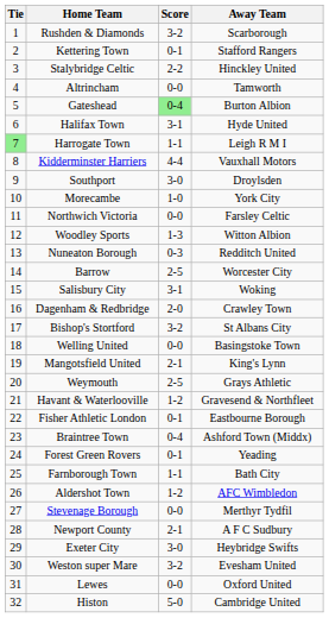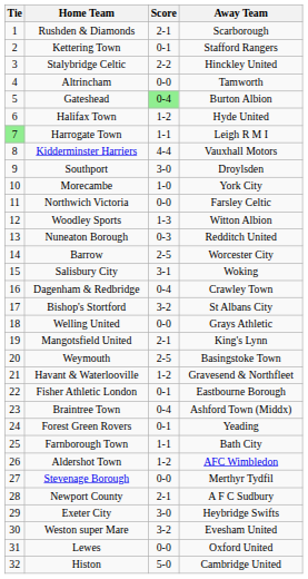Rushden & Diamonds | Score: 3-2 -> 2-1
Halifax Town | Score: 3-1 -> 1-2
Dagenham & Redbridge | Score: 2-0 -> 0-4
Welling United | Away Team: Basingstoke Town -> Grays Athletic
Weymouth | Away Team: Grays Athletic -> Basingstoke Town
